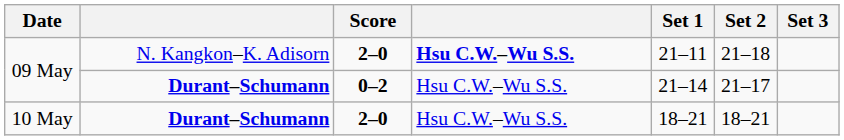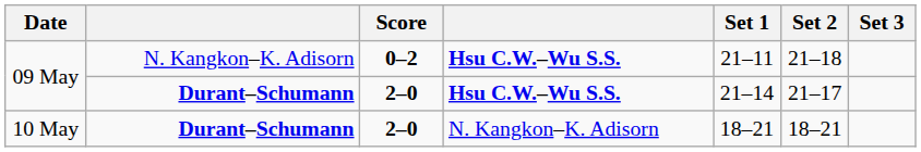09 May / N. Kangkon–K. Adisorn | Score: 2–0 -> 0–2
09 May / Durant–Schumann | Score: 0–2 -> 2–0
09 May / Durant–Schumann | column 4: normal -> bold
10 May | column 4: Hsu C.W.–Wu S.S. -> N. Kangkon–K. Adisorn
